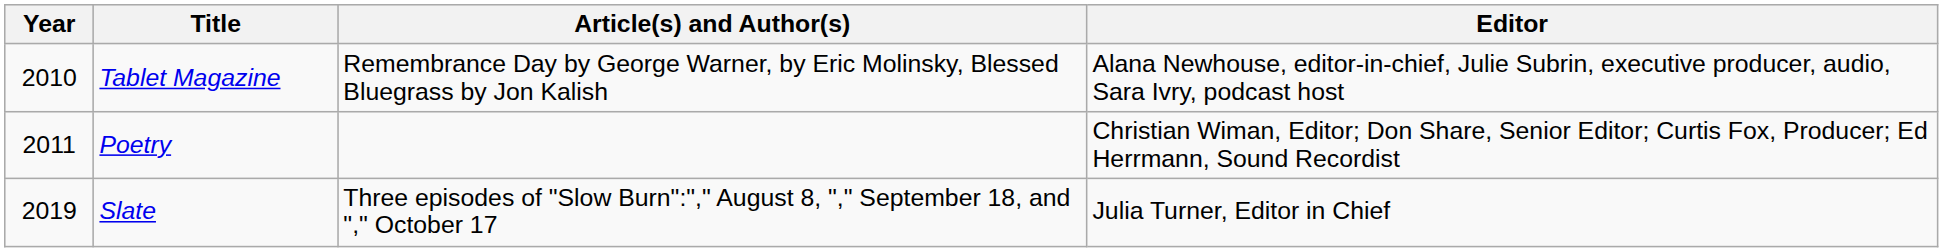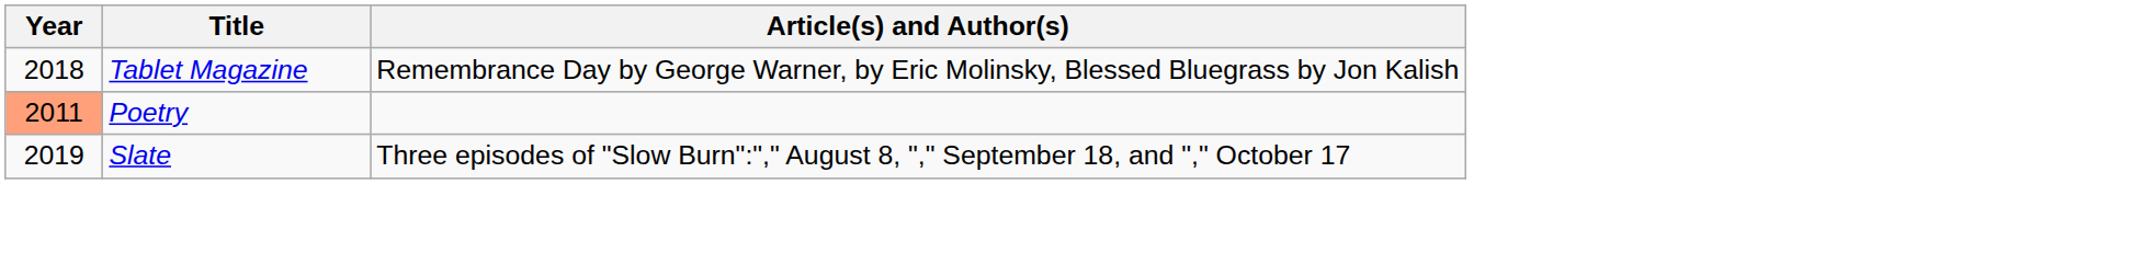- column: Editor | Alana Newhouse, editor-in-chief, Julie Subrin, executive producer, audio, Sara Ivry, podcast host | Christian Wiman, Editor; Don Share, Senior Editor; Curtis Fox, Producer; Ed Herrmann, Sound Recordist | Julia Turner, Editor in Chief
Tablet Magazine | Year: 2010 -> 2018
Poetry | Year: no background -> lightsalmon background
